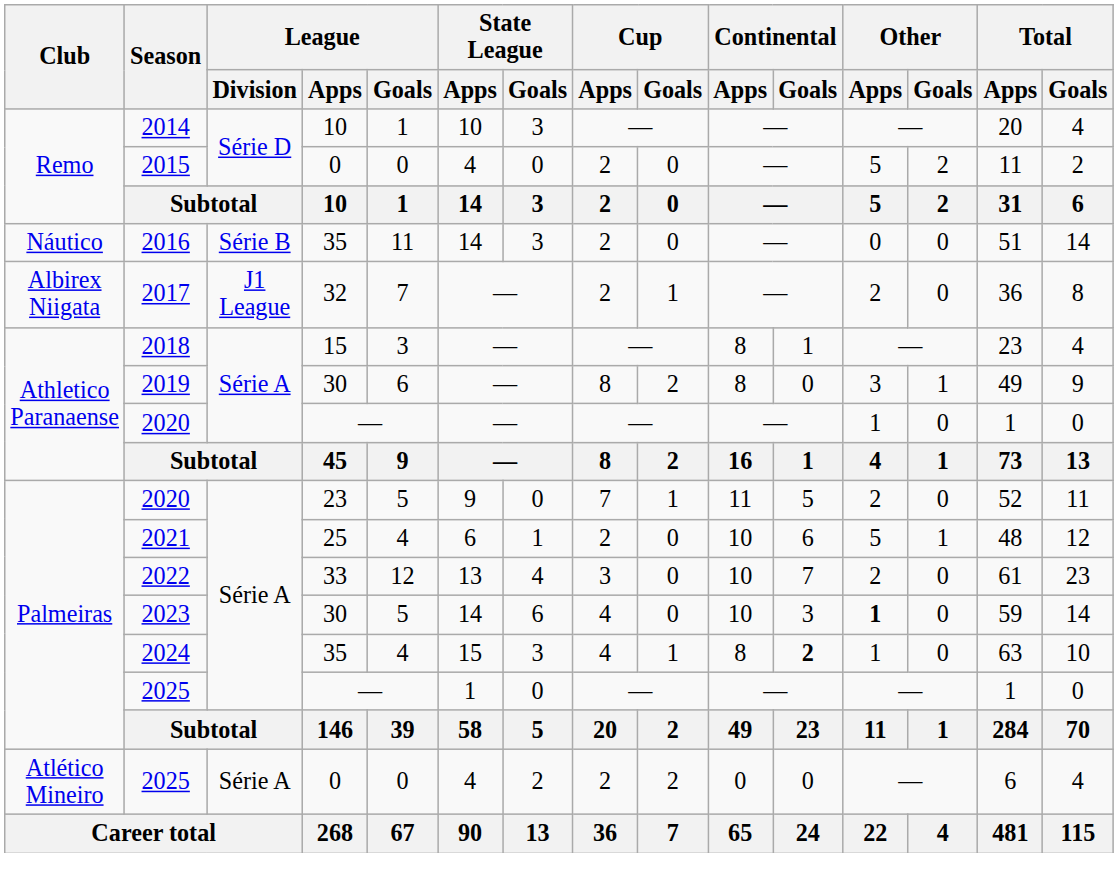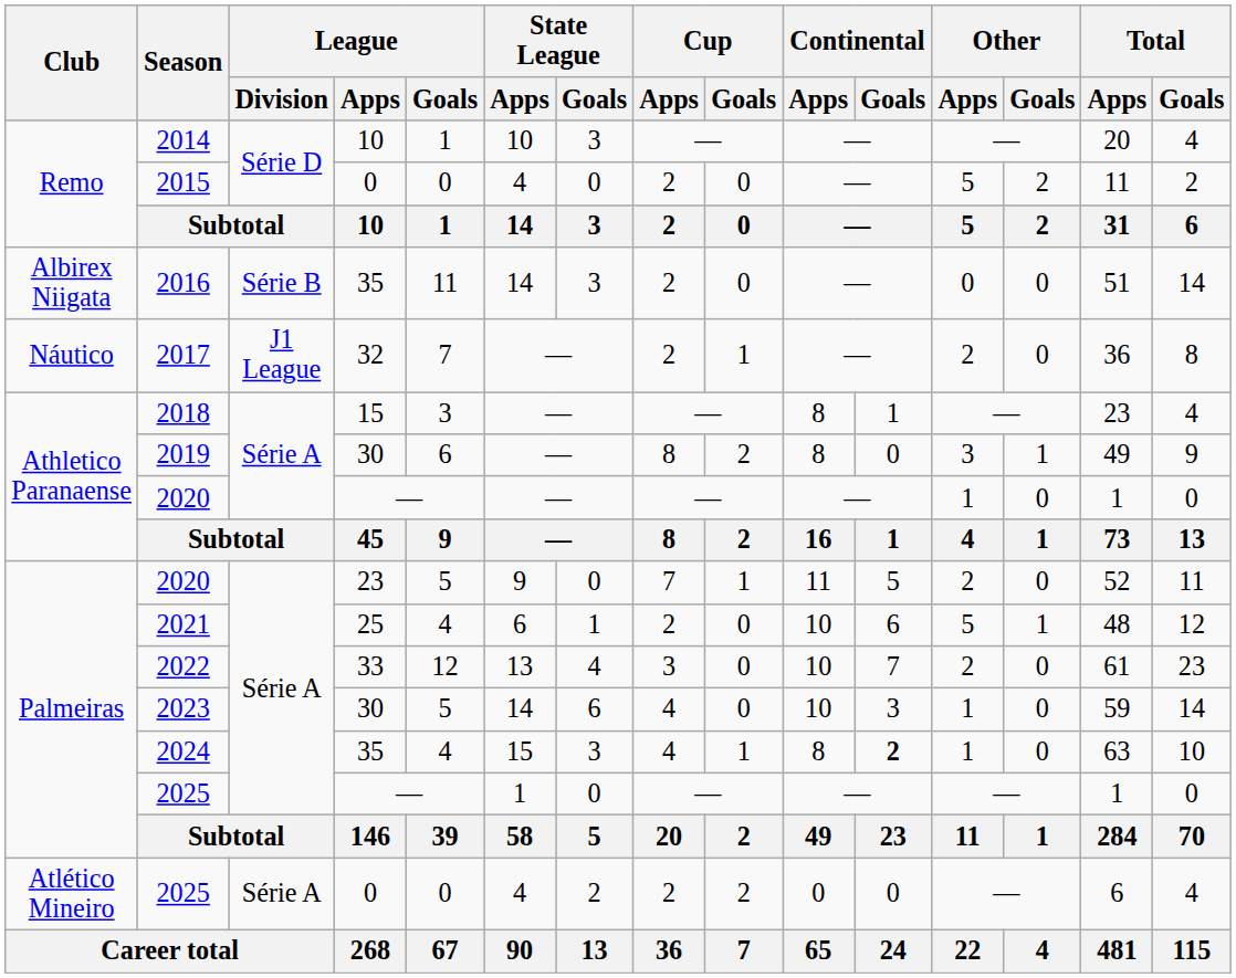2016 | Club: Náutico -> Albirex Niigata
2017 | Club: Albirex Niigata -> Náutico
2023 | Other / Apps: bold -> normal
